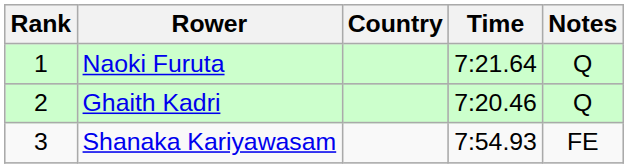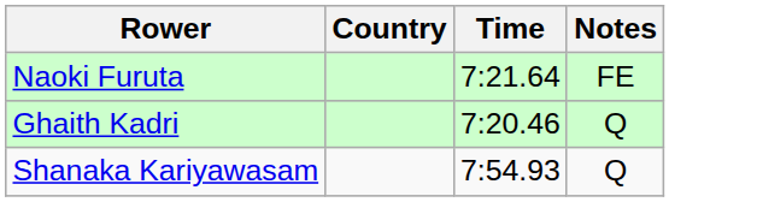- column: Rank | 1 | 2 | 3
Naoki Furuta | Notes: Q -> FE
Shanaka Kariyawasam | Notes: FE -> Q
